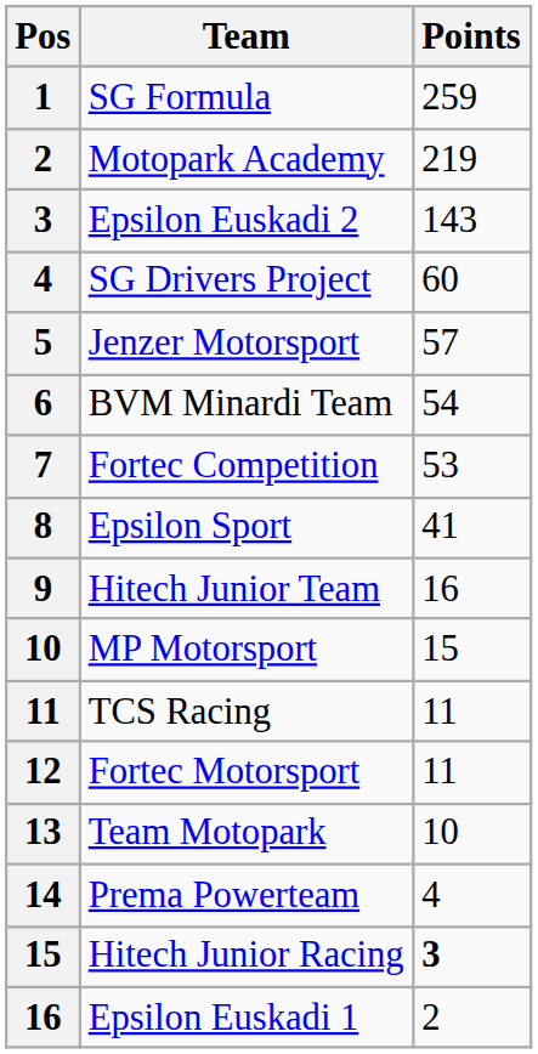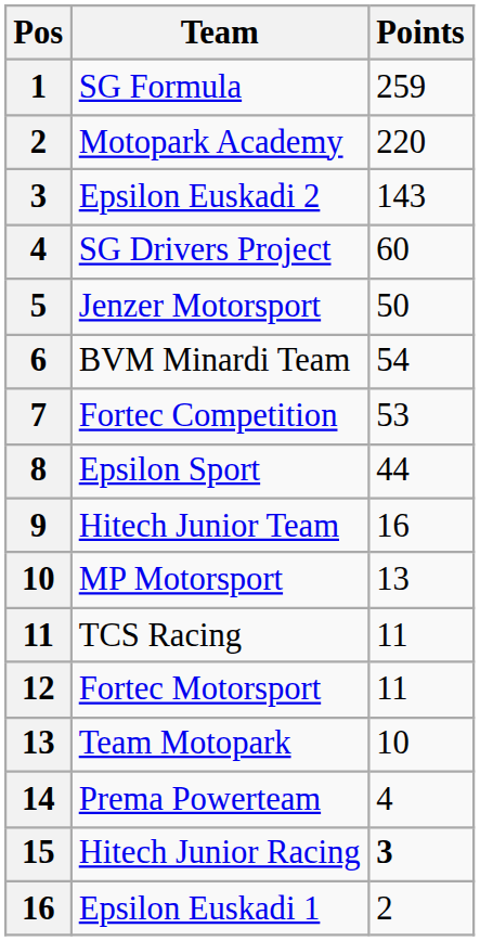Motopark Academy | Points: 219 -> 220
Jenzer Motorsport | Points: 57 -> 50
Epsilon Sport | Points: 41 -> 44
MP Motorsport | Points: 15 -> 13
